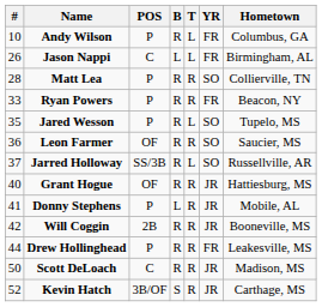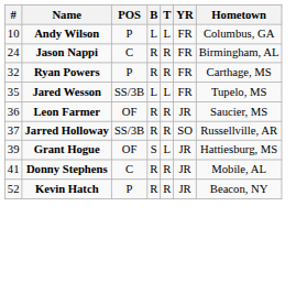Andy Wilson | B: R -> L
Jason Nappi | #: 26 -> 24
Jason Nappi | B: L -> R
Jason Nappi | T: L -> R
- row: 28 | Matt Lea | P | R | R | SO | Collierville, TN
Ryan Powers | #: 33 -> 32
Ryan Powers | Hometown: Beacon, NY -> Carthage, MS
Jared Wesson | POS: P -> SS/3B
Jared Wesson | B: R -> L
Jared Wesson | YR: SO -> FR
Leon Farmer | YR: SO -> JR
Jarred Holloway | T: L -> R
Grant Hogue | #: 40 -> 39
Grant Hogue | B: R -> S
Grant Hogue | T: R -> L
Donny Stephens | POS: P -> C
Donny Stephens | B: L -> R
- row: 42 | Will Coggin | 2B | R | R | JR | Booneville, MS
- row: 44 | Drew Hollinghead | P | R | R | FR | Leakesville, MS
- row: 50 | Scott DeLoach | C | R | R | JR | Madison, MS
Kevin Hatch | POS: 3B/OF -> P
Kevin Hatch | B: S -> R
Kevin Hatch | Hometown: Carthage, MS -> Beacon, NY
